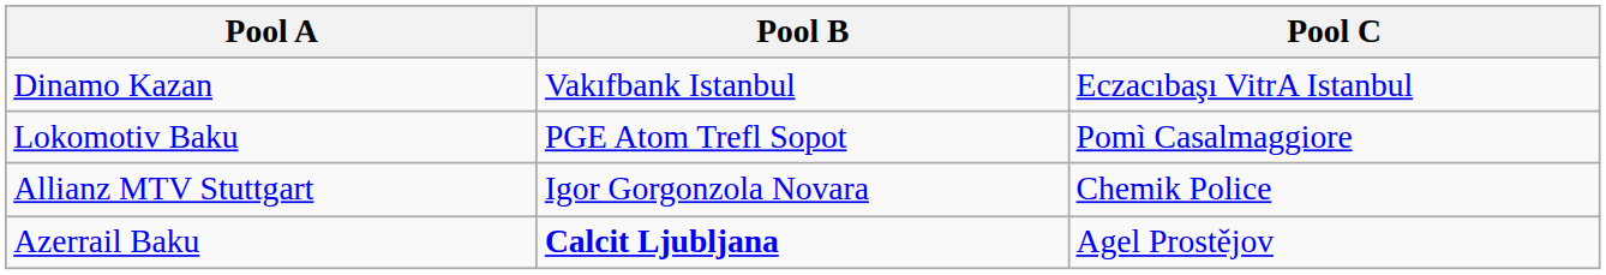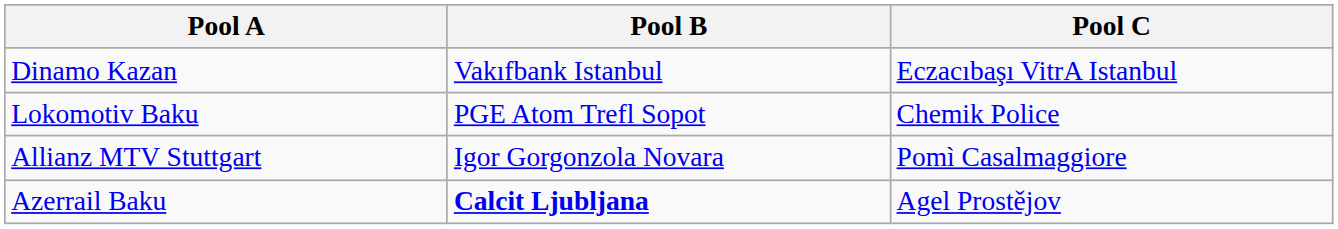Lokomotiv Baku | Pool C: Pomì Casalmaggiore -> Chemik Police
Allianz MTV Stuttgart | Pool C: Chemik Police -> Pomì Casalmaggiore
